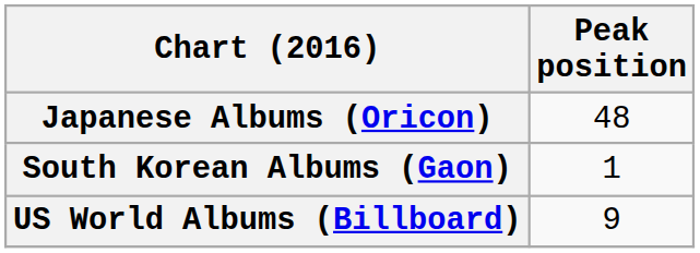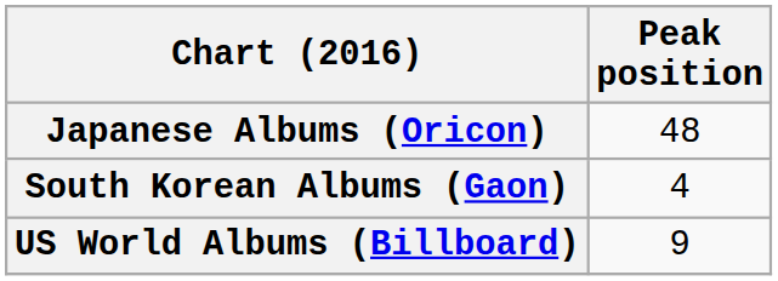South Korean Albums (Gaon) | Peak position: 1 -> 4
